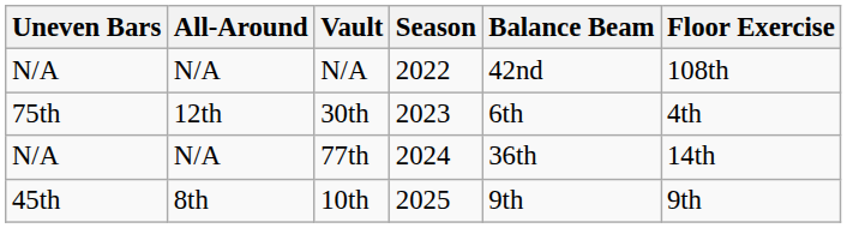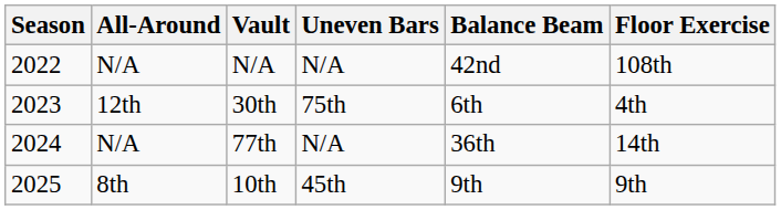columns swapped: Season <-> Uneven Bars
